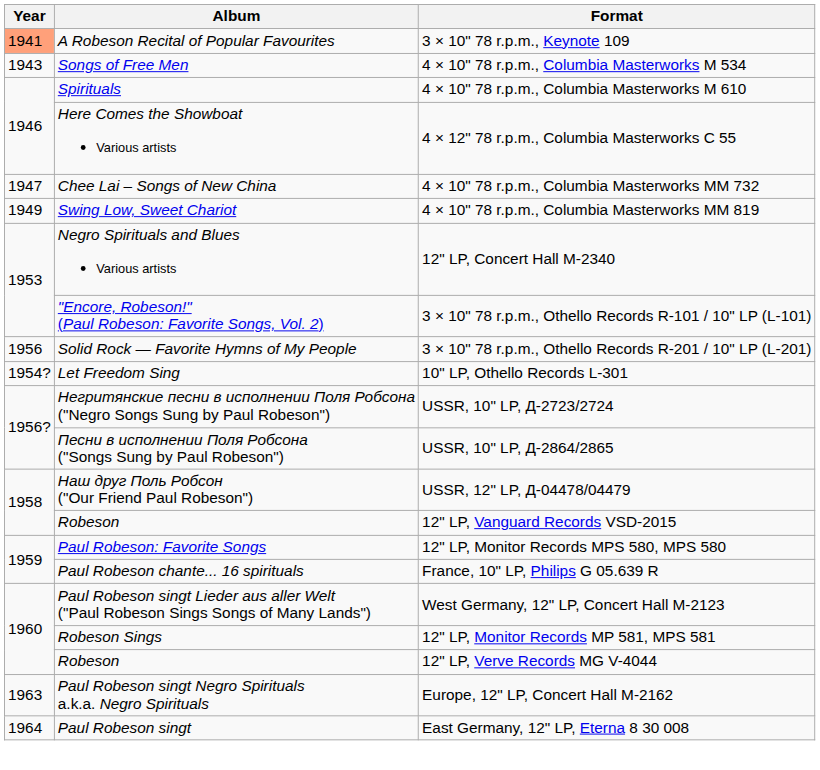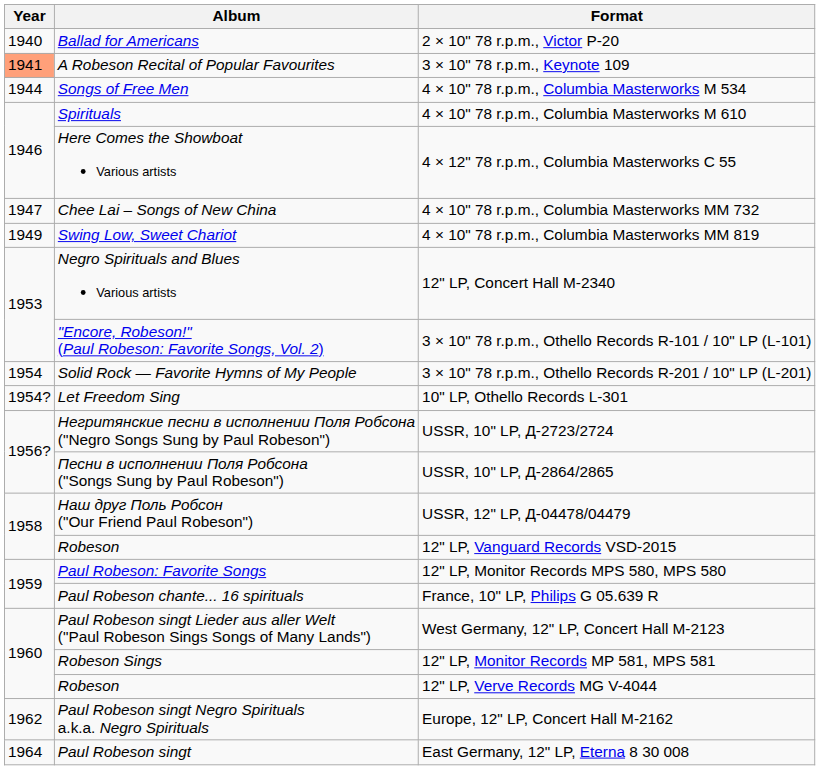+ row: 1940 | Ballad for Americans | 2 × 10" 78 r.p.m., Victor P-20
4 × 10" 78 r.p.m., Columbia Masterworks M 534 | Year: 1943 -> 1944
3 × 10" 78 r.p.m., Othello Records R-201 / 10" LP (L-201) | Year: 1956 -> 1954
Europe, 12" LP, Concert Hall M-2162 | Year: 1963 -> 1962
